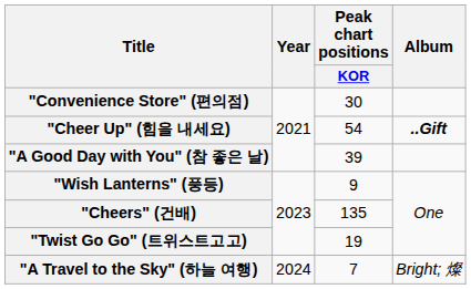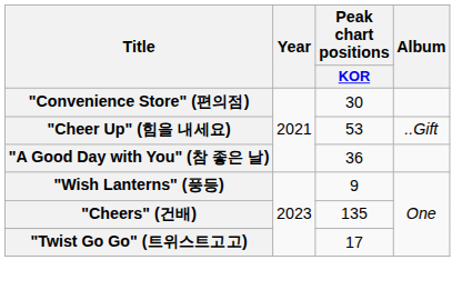"Cheer Up" (힘을 내세요) | Peak chart positions / KOR: 54 -> 53
"Cheer Up" (힘을 내세요) | Album: bold -> normal
"A Good Day with You" (참 좋은 날) | Peak chart positions / KOR: 39 -> 36
"Twist Go Go" (트위스트고고) | Peak chart positions / KOR: 19 -> 17
- row: "A Travel to the Sky" (하늘 여행) | 2024 | 7 | Bright; 燦
